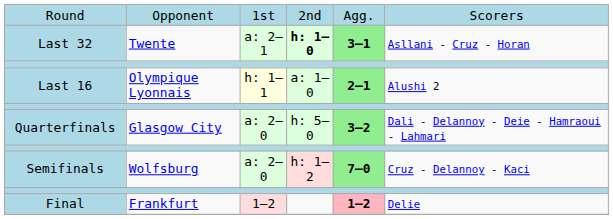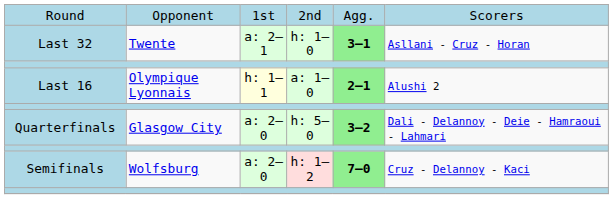Last 32 | column 4: bold -> normal
- row: Final | Frankfurt | 1–2 | 1–2 | Delie
